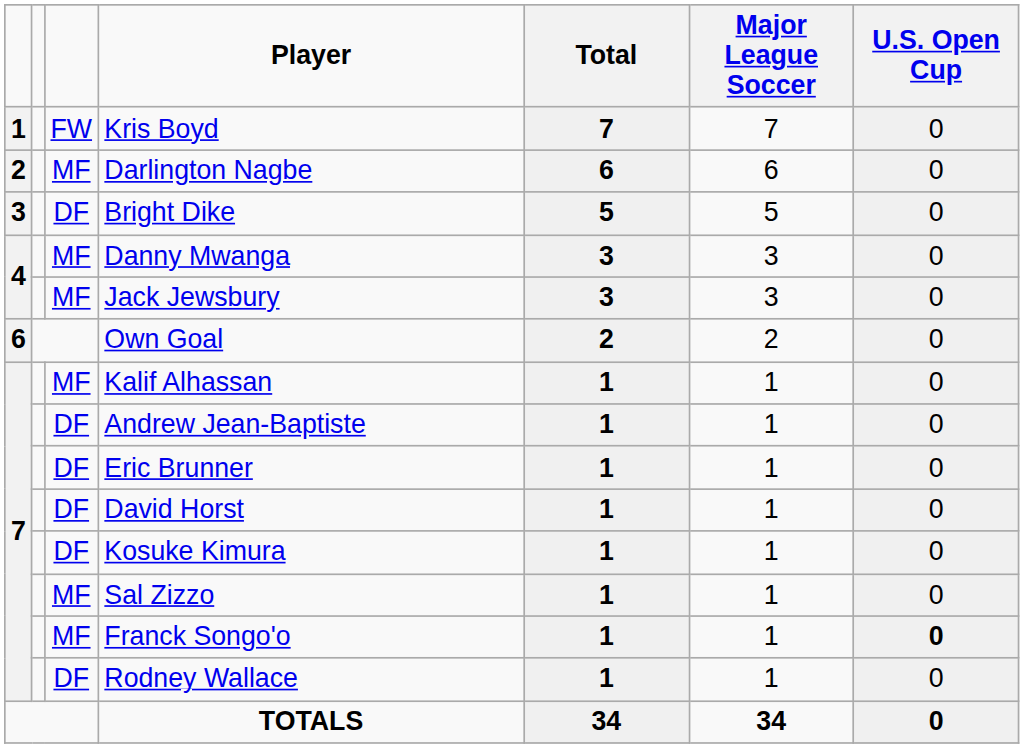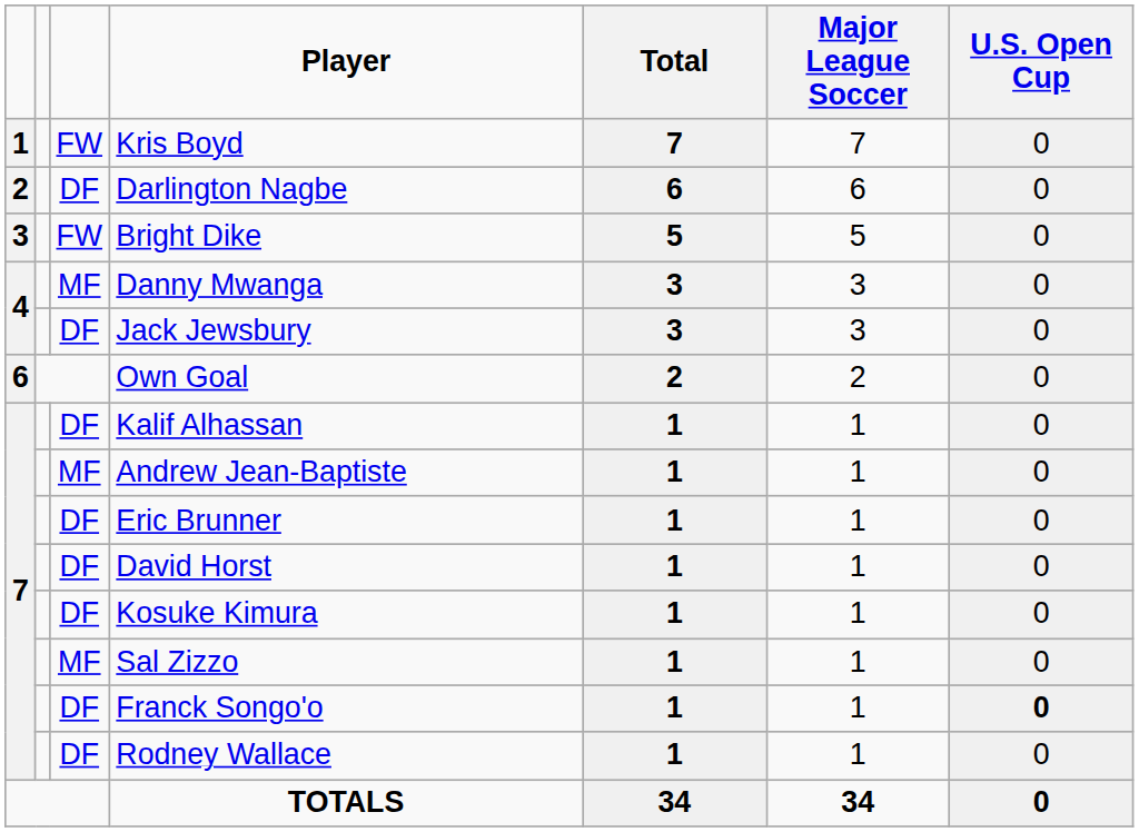Darlington Nagbe | column 3: MF -> DF
Bright Dike | column 3: DF -> FW
Jack Jewsbury | column 3: MF -> DF
Kalif Alhassan | column 3: MF -> DF
Andrew Jean-Baptiste | column 3: DF -> MF
Franck Songo'o | column 3: MF -> DF
